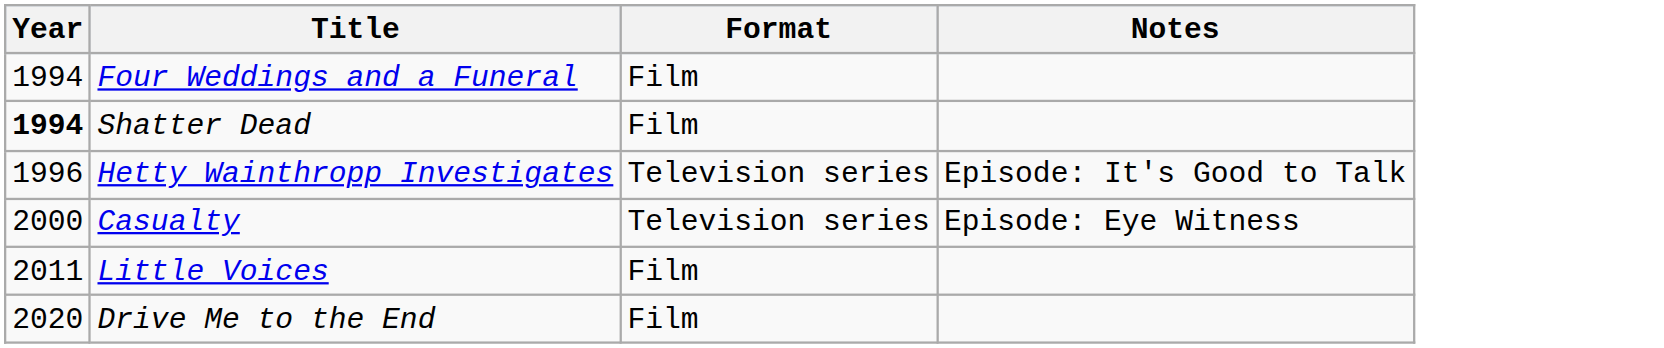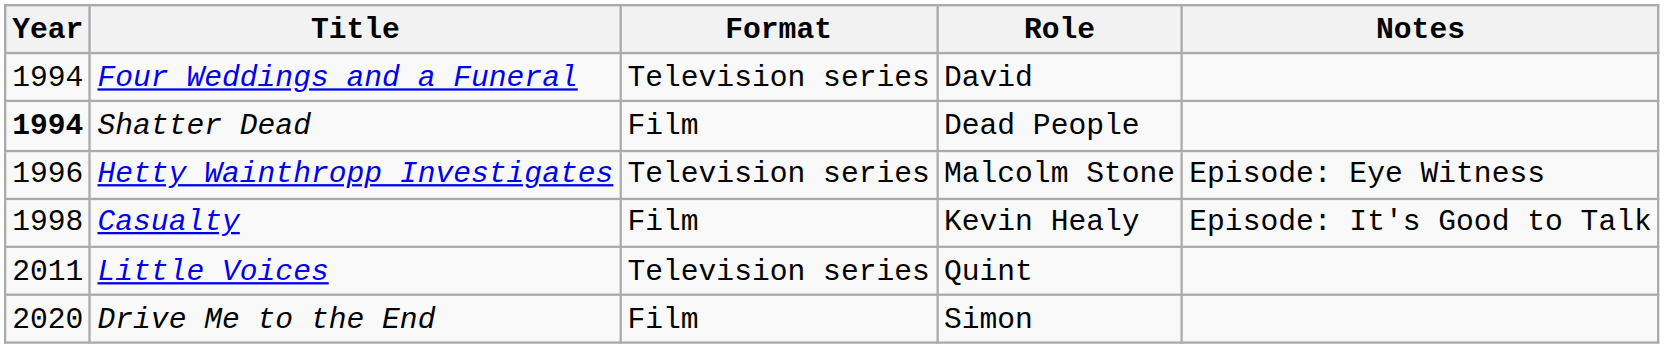+ column: Role | David | Dead People | Malcolm Stone | Kevin Healy | Quint | Simon
Four Weddings and a Funeral | Format: Film -> Television series
Hetty Wainthropp Investigates | Notes: Episode: It's Good to Talk -> Episode: Eye Witness
Casualty | Year: 2000 -> 1998
Casualty | Format: Television series -> Film
Casualty | Notes: Episode: Eye Witness -> Episode: It's Good to Talk
Little Voices | Format: Film -> Television series
